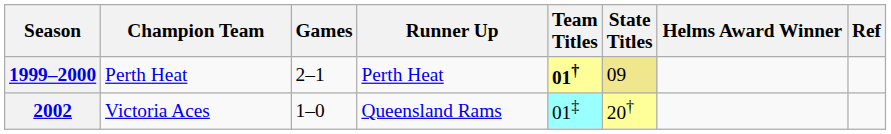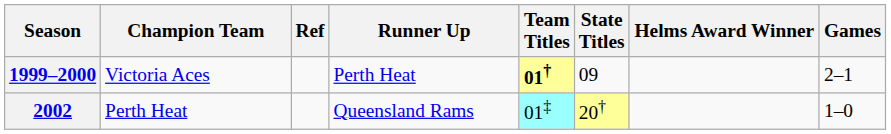columns swapped: Games <-> Ref
1999–2000 | Champion Team: Perth Heat -> Victoria Aces
1999–2000 | State Titles: khaki background -> no background
2002 | Champion Team: Victoria Aces -> Perth Heat
